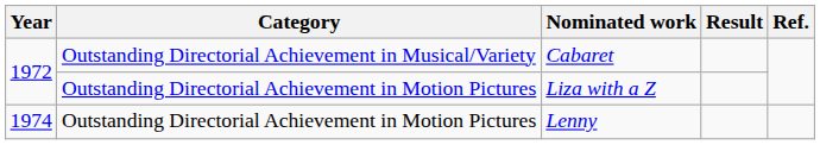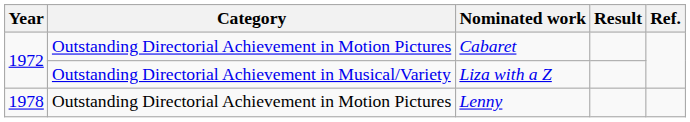Cabaret | Category: Outstanding Directorial Achievement in Musical/Variety -> Outstanding Directorial Achievement in Motion Pictures
Liza with a Z | Category: Outstanding Directorial Achievement in Motion Pictures -> Outstanding Directorial Achievement in Musical/Variety
Lenny | Year: 1974 -> 1978
